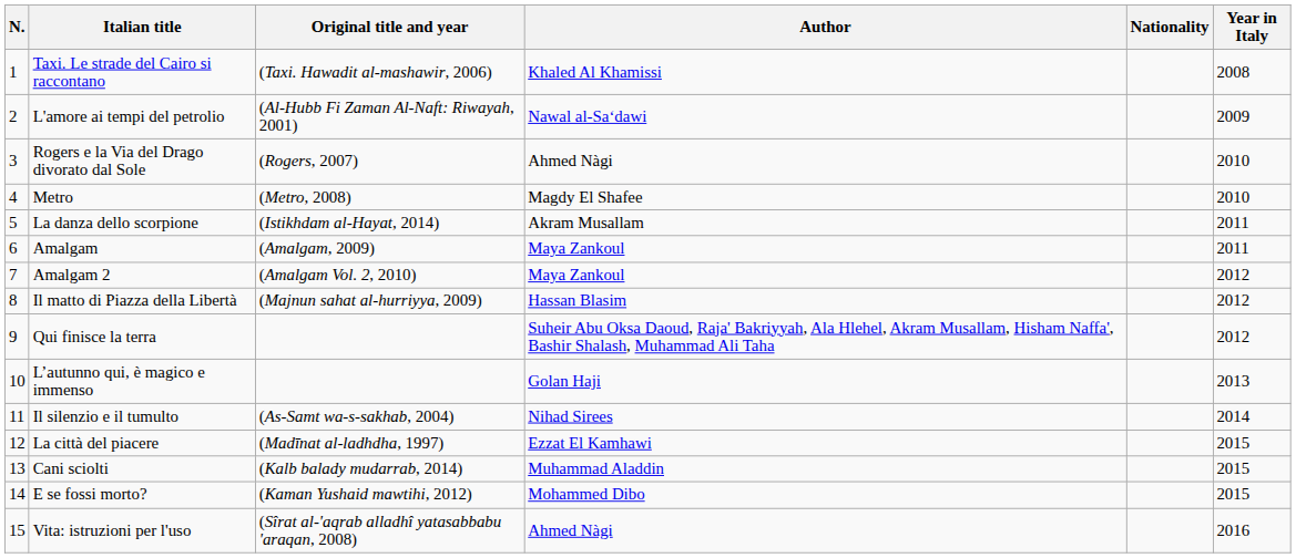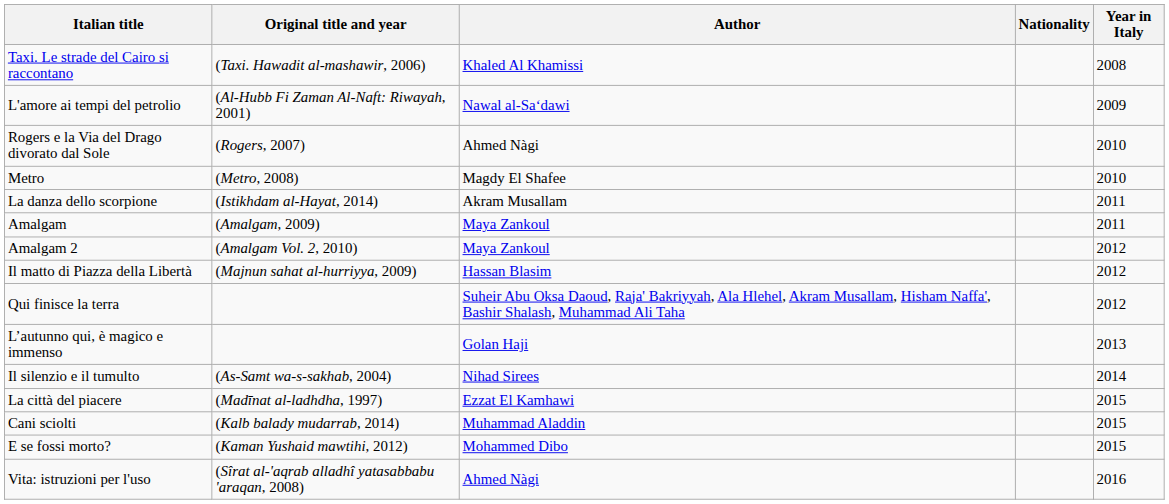- column: N. | 1 | 2 | 3 | 4 | 5 | 6 | 7 | 8 | 9 | 10 | 11 | 12 | 13 | 14 | 15
